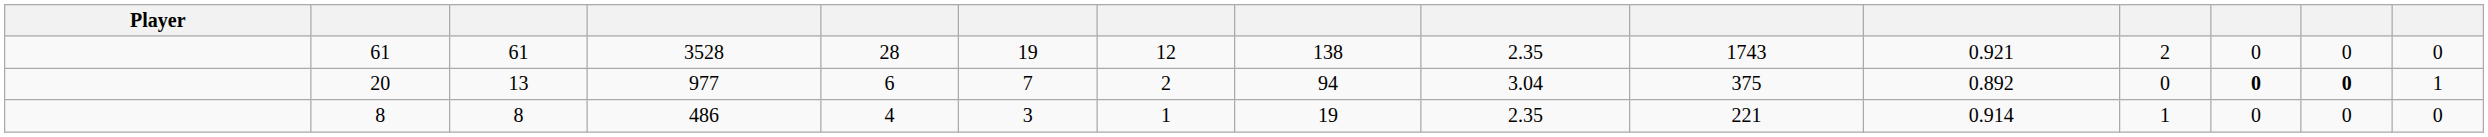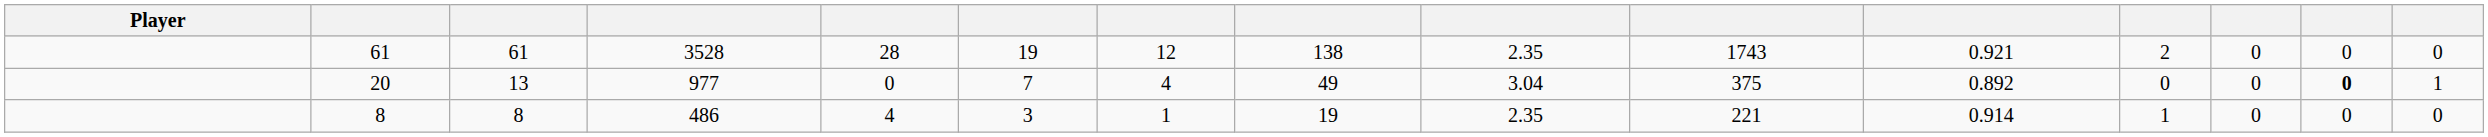20 | column 5: 6 -> 0
20 | column 7: 2 -> 4
20 | column 8: 94 -> 49
20 | column 13: bold -> normal
